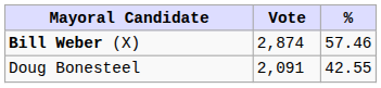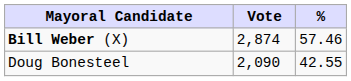Doug Bonesteel | Vote: 2,091 -> 2,090
